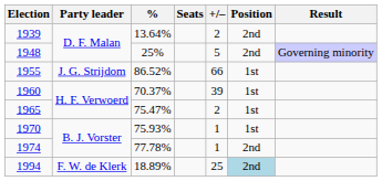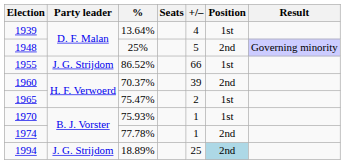1939 | +/–: 2 -> 4
1939 | Position: 2nd -> 1st
1960 | Position: 1st -> 2nd
1994 | Party leader: F. W. de Klerk -> J. G. Strijdom
